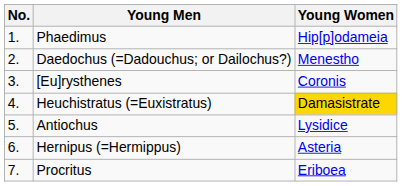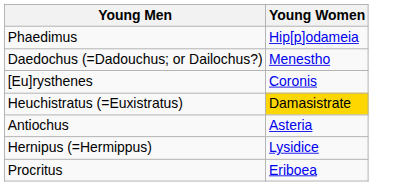- column: No. | 1. | 2. | 3. | 4. | 5. | 6. | 7.
Antiochus | Young Women: Lysidice -> Asteria
Hernipus (=Hermippus) | Young Women: Asteria -> Lysidice
